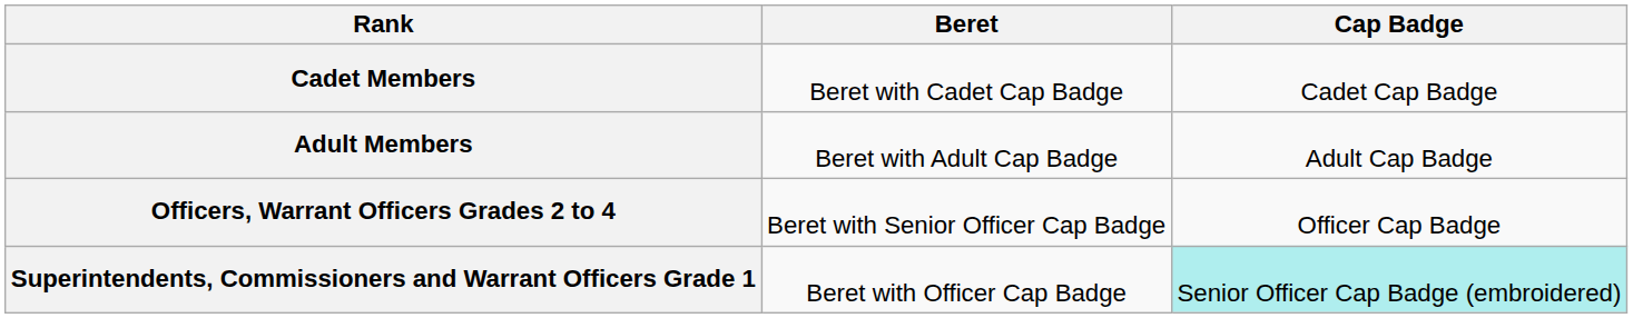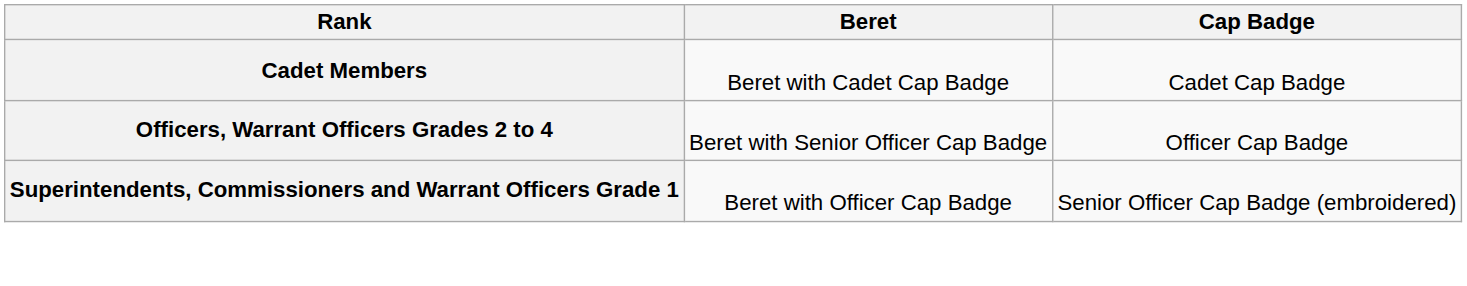- row: Adult Members | Beret with Adult Cap Badge | Adult Cap Badge
Superintendents, Commissioners and Warrant Officers Grade 1 | Cap Badge: paleturquoise background -> no background
